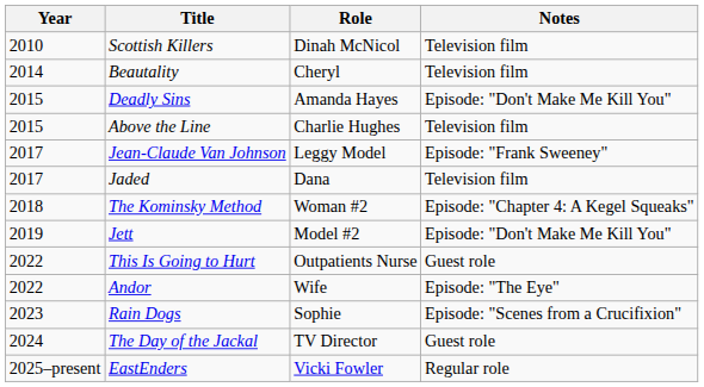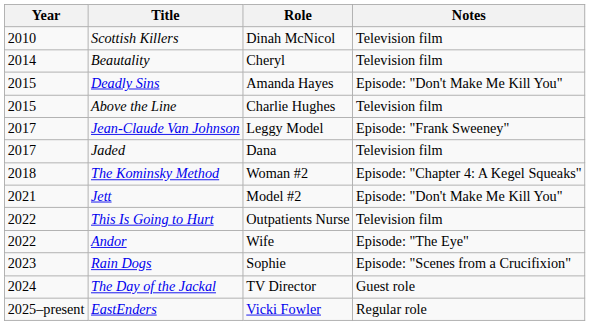Jett | Year: 2019 -> 2021
This Is Going to Hurt | Notes: Guest role -> Television film
